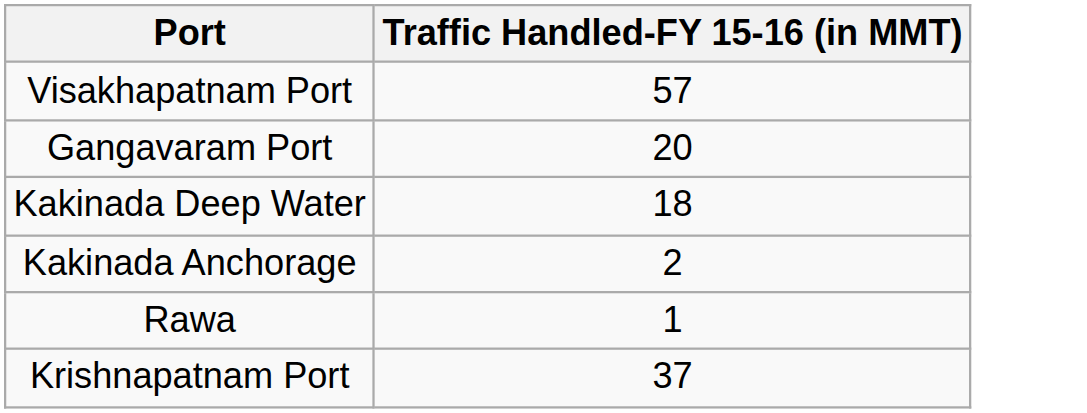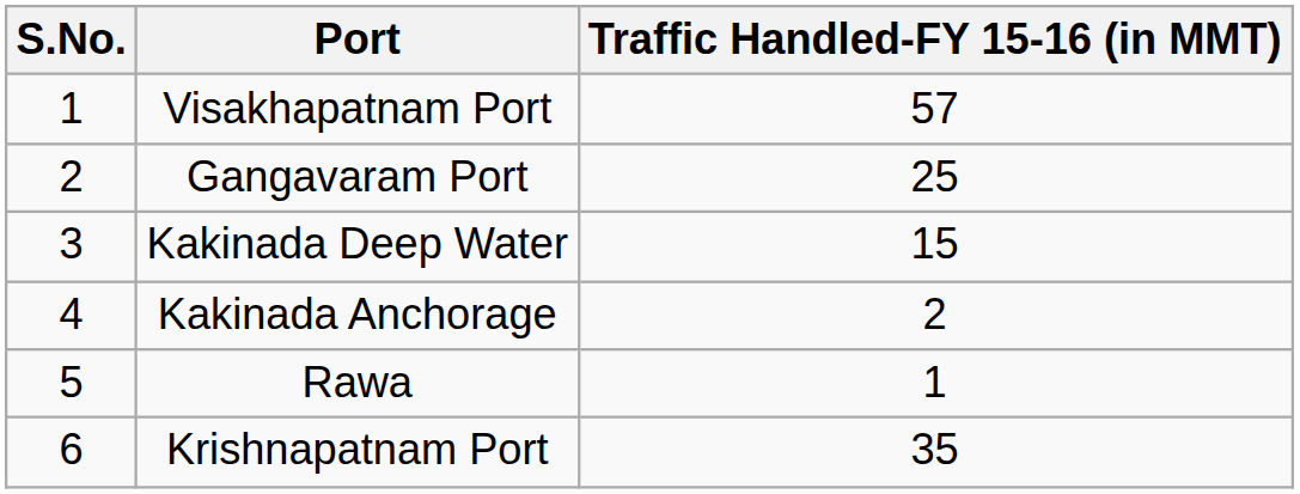+ column: S.No. | 1 | 2 | 3 | 4 | 5 | 6
Gangavaram Port | Traffic Handled-FY 15-16 (in MMT): 20 -> 25
Kakinada Deep Water | Traffic Handled-FY 15-16 (in MMT): 18 -> 15
Krishnapatnam Port | Traffic Handled-FY 15-16 (in MMT): 37 -> 35
